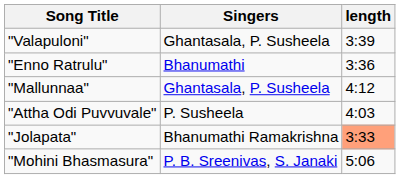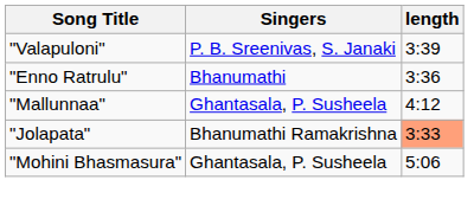"Valapuloni" | Singers: Ghantasala, P. Susheela -> P. B. Sreenivas, S. Janaki
- row: "Attha Odi Puvvuvale" | P. Susheela | 4:03
"Mohini Bhasmasura" | Singers: P. B. Sreenivas, S. Janaki -> Ghantasala, P. Susheela
